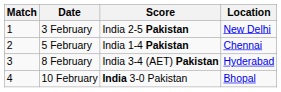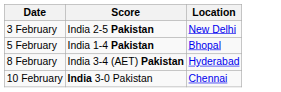- column: Match | 1 | 2 | 3 | 4
5 February | Location: Chennai -> Bhopal
10 February | Location: Bhopal -> Chennai
